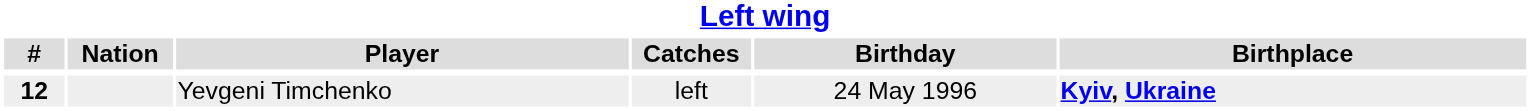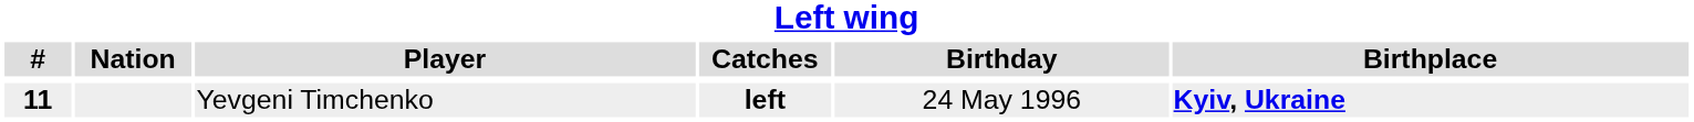Yevgeni Timchenko | #: 12 -> 11
Yevgeni Timchenko | Catches: normal -> bold
